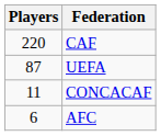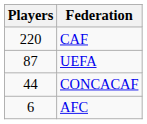CONCACAF | Players: 11 -> 44
